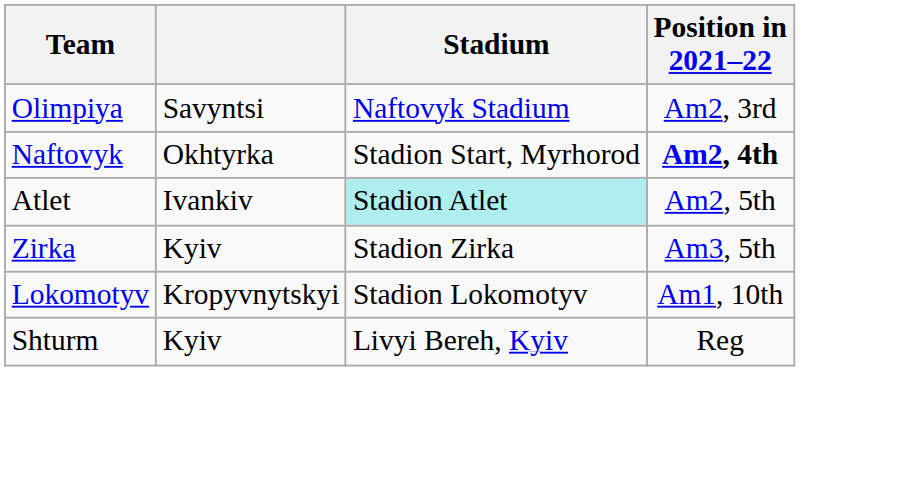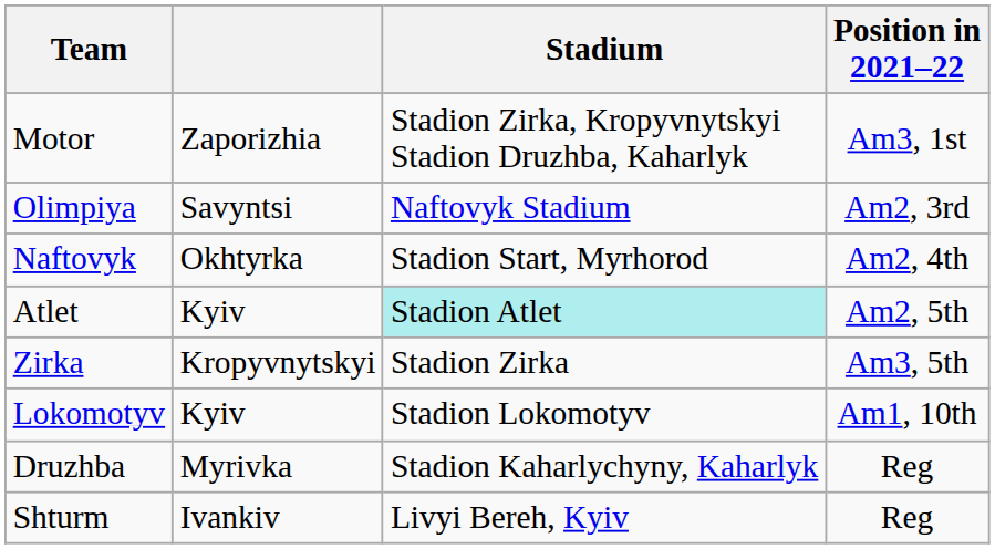+ row: Motor | Zaporizhia | Stadion Zirka, Kropyvnytskyi Stadion Druzhba, Kaharlyk | Am3, 1st
Naftovyk | Position in 2021–22: bold -> normal
Atlet | column 2: Ivankiv -> Kyiv
Zirka | column 2: Kyiv -> Kropyvnytskyi
Lokomotyv | column 2: Kropyvnytskyi -> Kyiv
+ row: Druzhba | Myrivka | Stadion Kaharlychyny, Kaharlyk | Reg
Shturm | column 2: Kyiv -> Ivankiv
